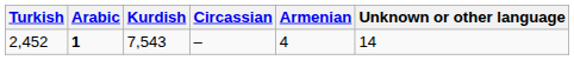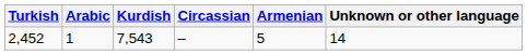2,452 | Arabic: bold -> normal
2,452 | Armenian: 4 -> 5
